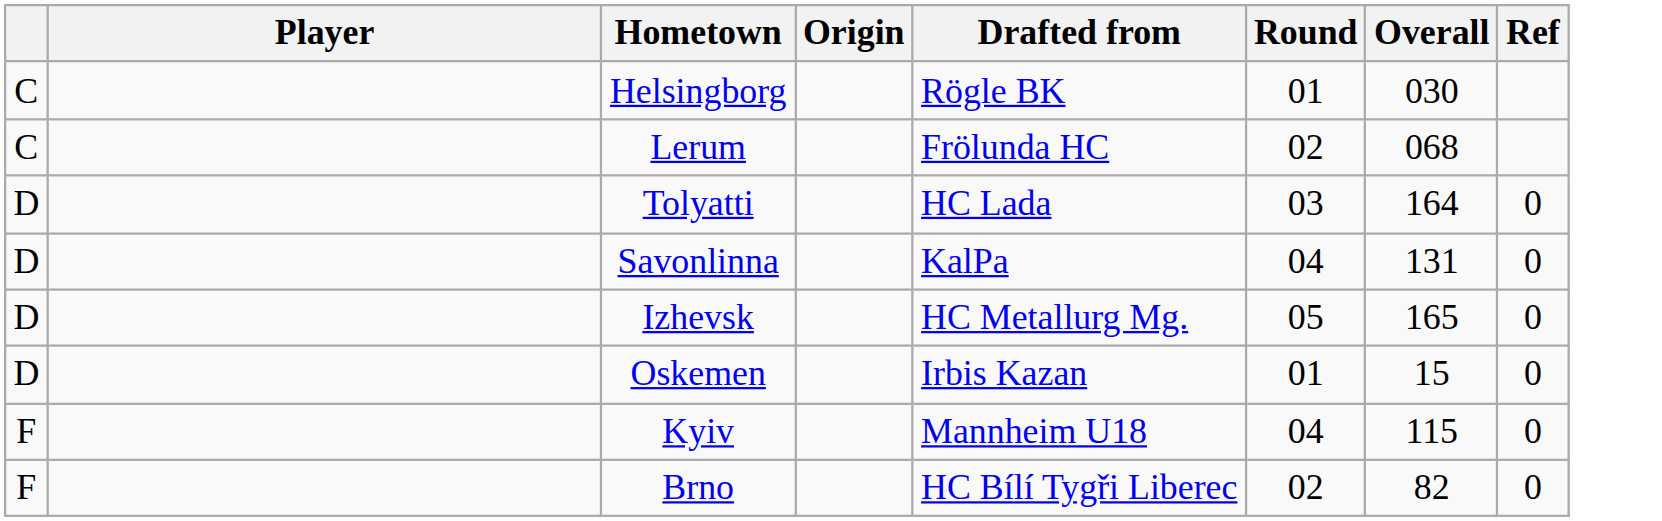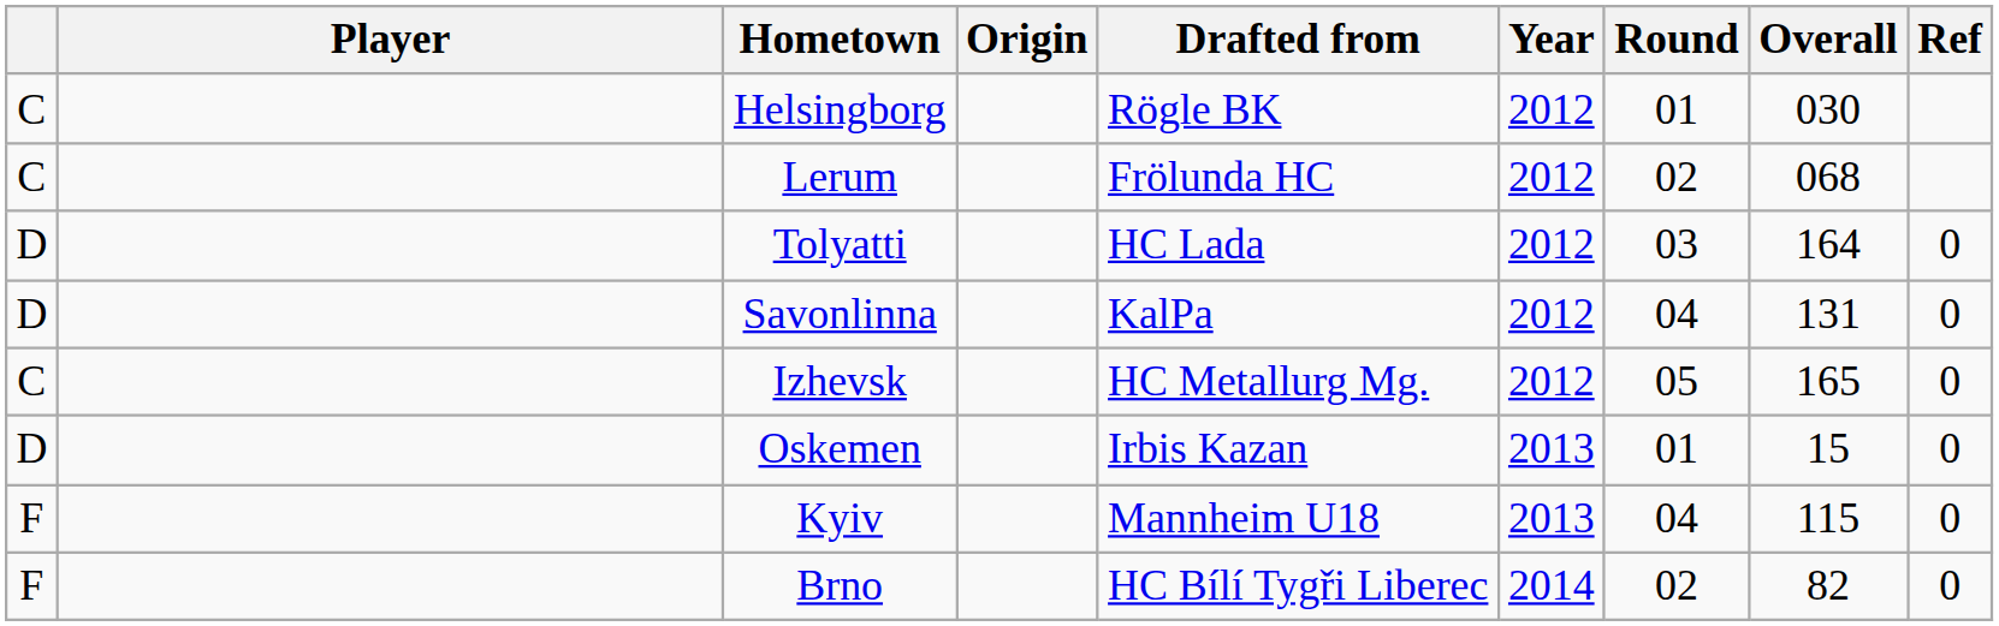+ column: Year | 2012 | 2012 | 2012 | 2012 | 2012 | 2013 | 2013 | 2014
Izhevsk | column 1: D -> C
